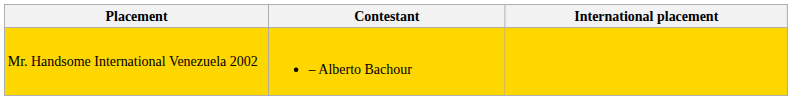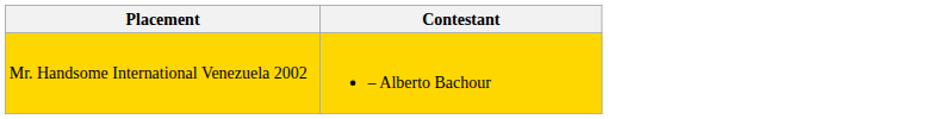- column: International placement
